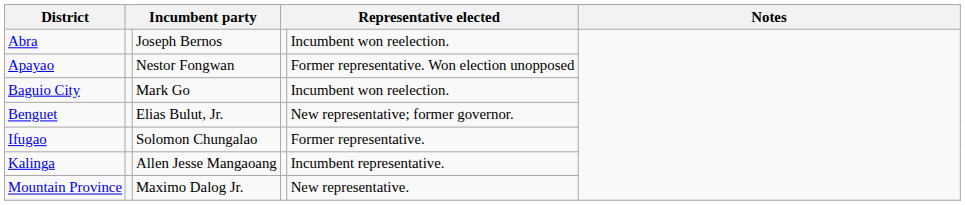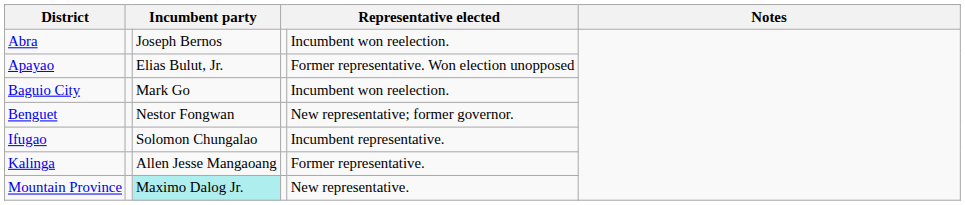Apayao | column 3: Nestor Fongwan -> Elias Bulut, Jr.
Benguet | column 3: Elias Bulut, Jr. -> Nestor Fongwan
Ifugao | column 5: Former representative. -> Incumbent representative.
Kalinga | column 5: Incumbent representative. -> Former representative.
Mountain Province | column 3: no background -> paleturquoise background
